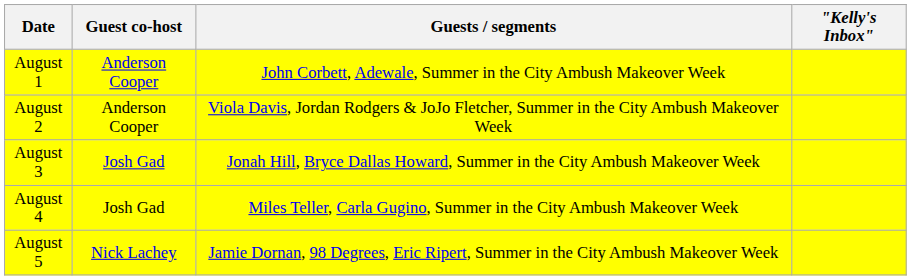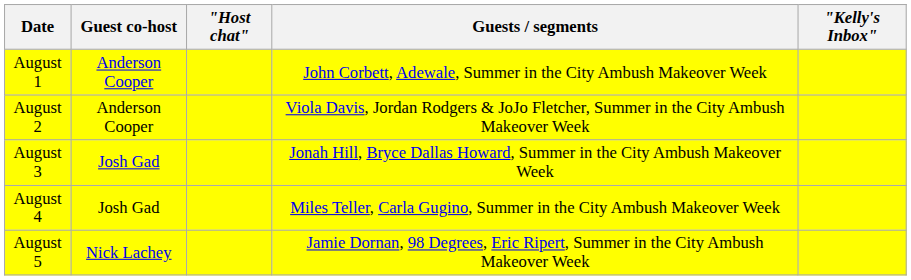+ column: "Host chat"
